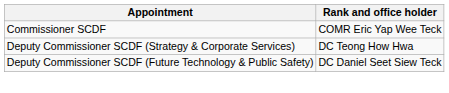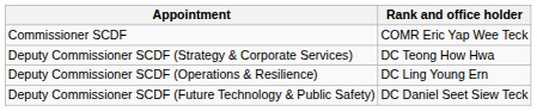+ row: Deputy Commissioner SCDF (Operations & Resilience) | DC Ling Young Ern
